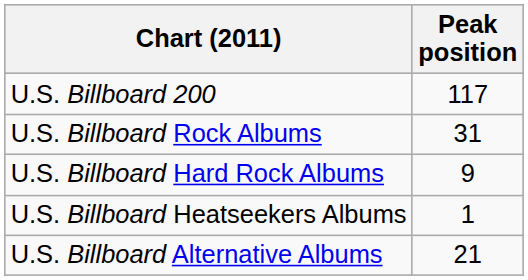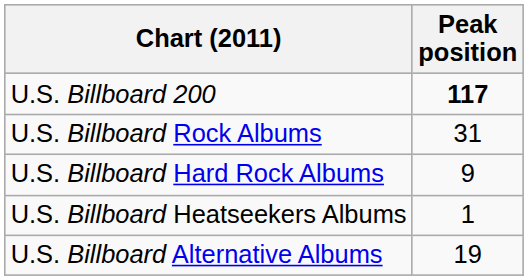U.S. Billboard 200 | Peak position: normal -> bold
U.S. Billboard Alternative Albums | Peak position: 21 -> 19
